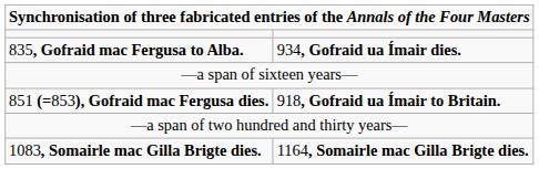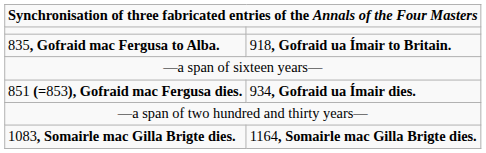835, Gofraid mac Fergusa to Alba. | column 2: 934, Gofraid ua Ímair dies. -> 918, Gofraid ua Ímair to Britain.
851 (=853), Gofraid mac Fergusa dies. | column 2: 918, Gofraid ua Ímair to Britain. -> 934, Gofraid ua Ímair dies.
